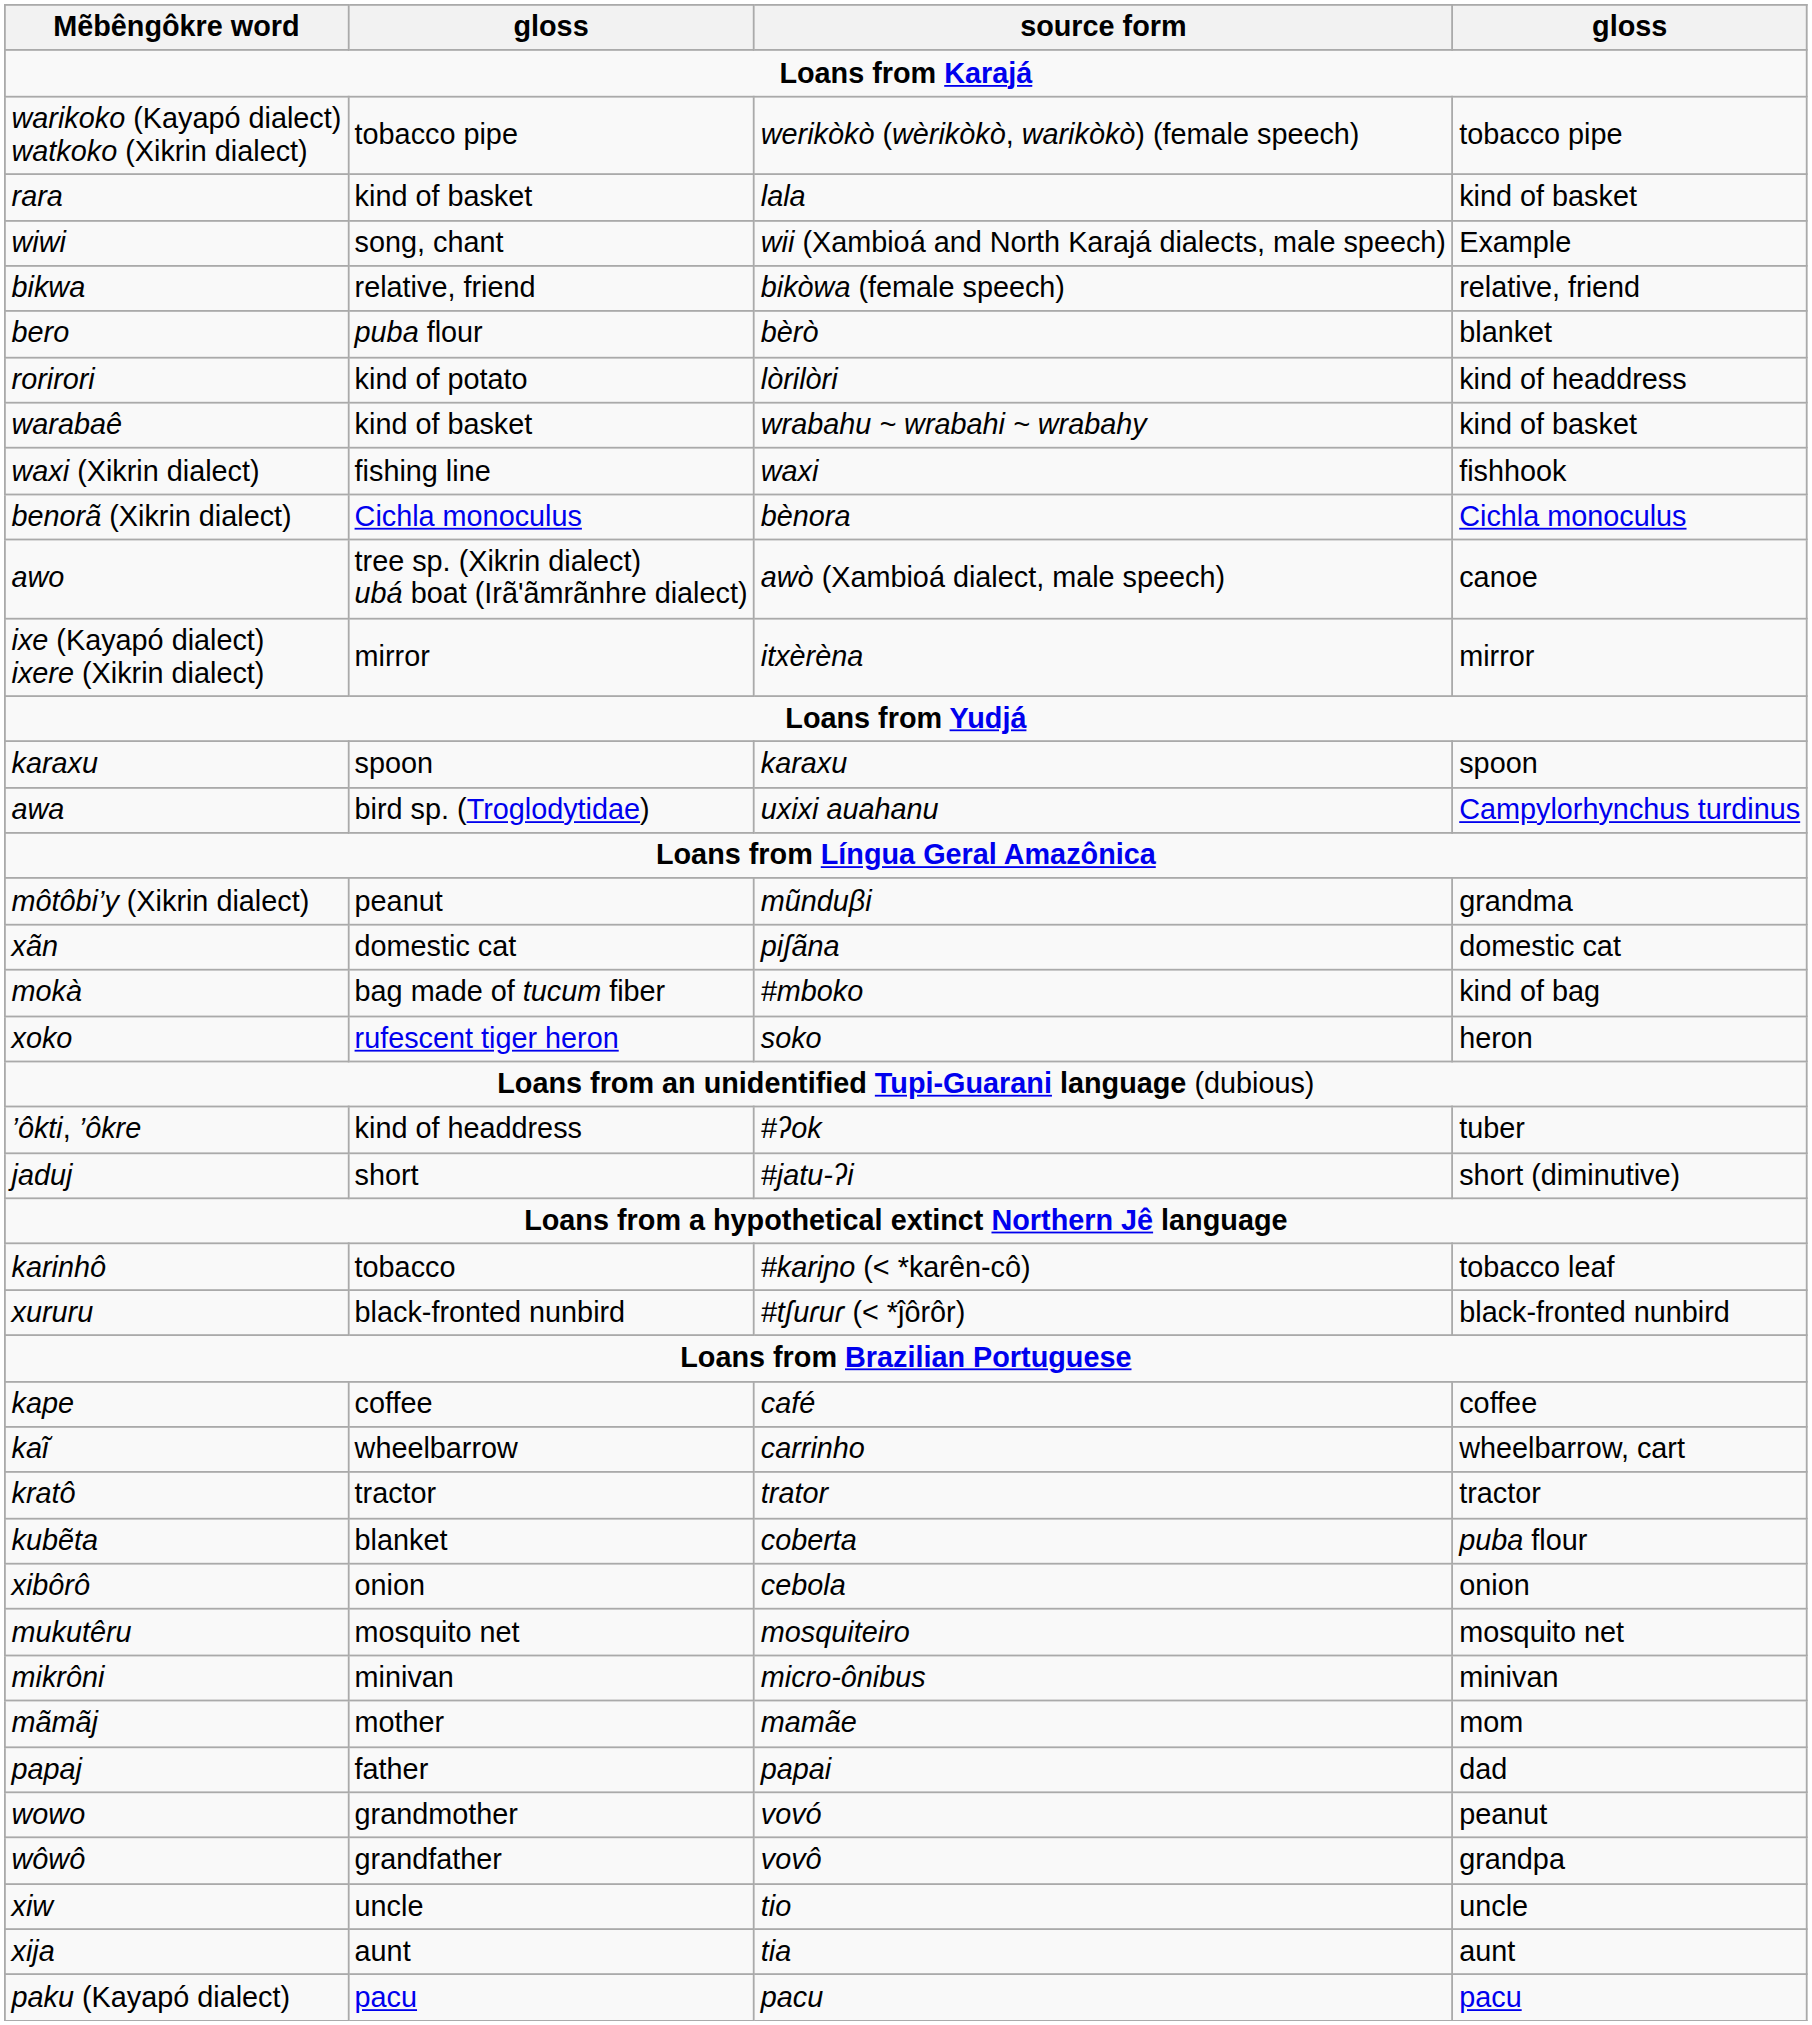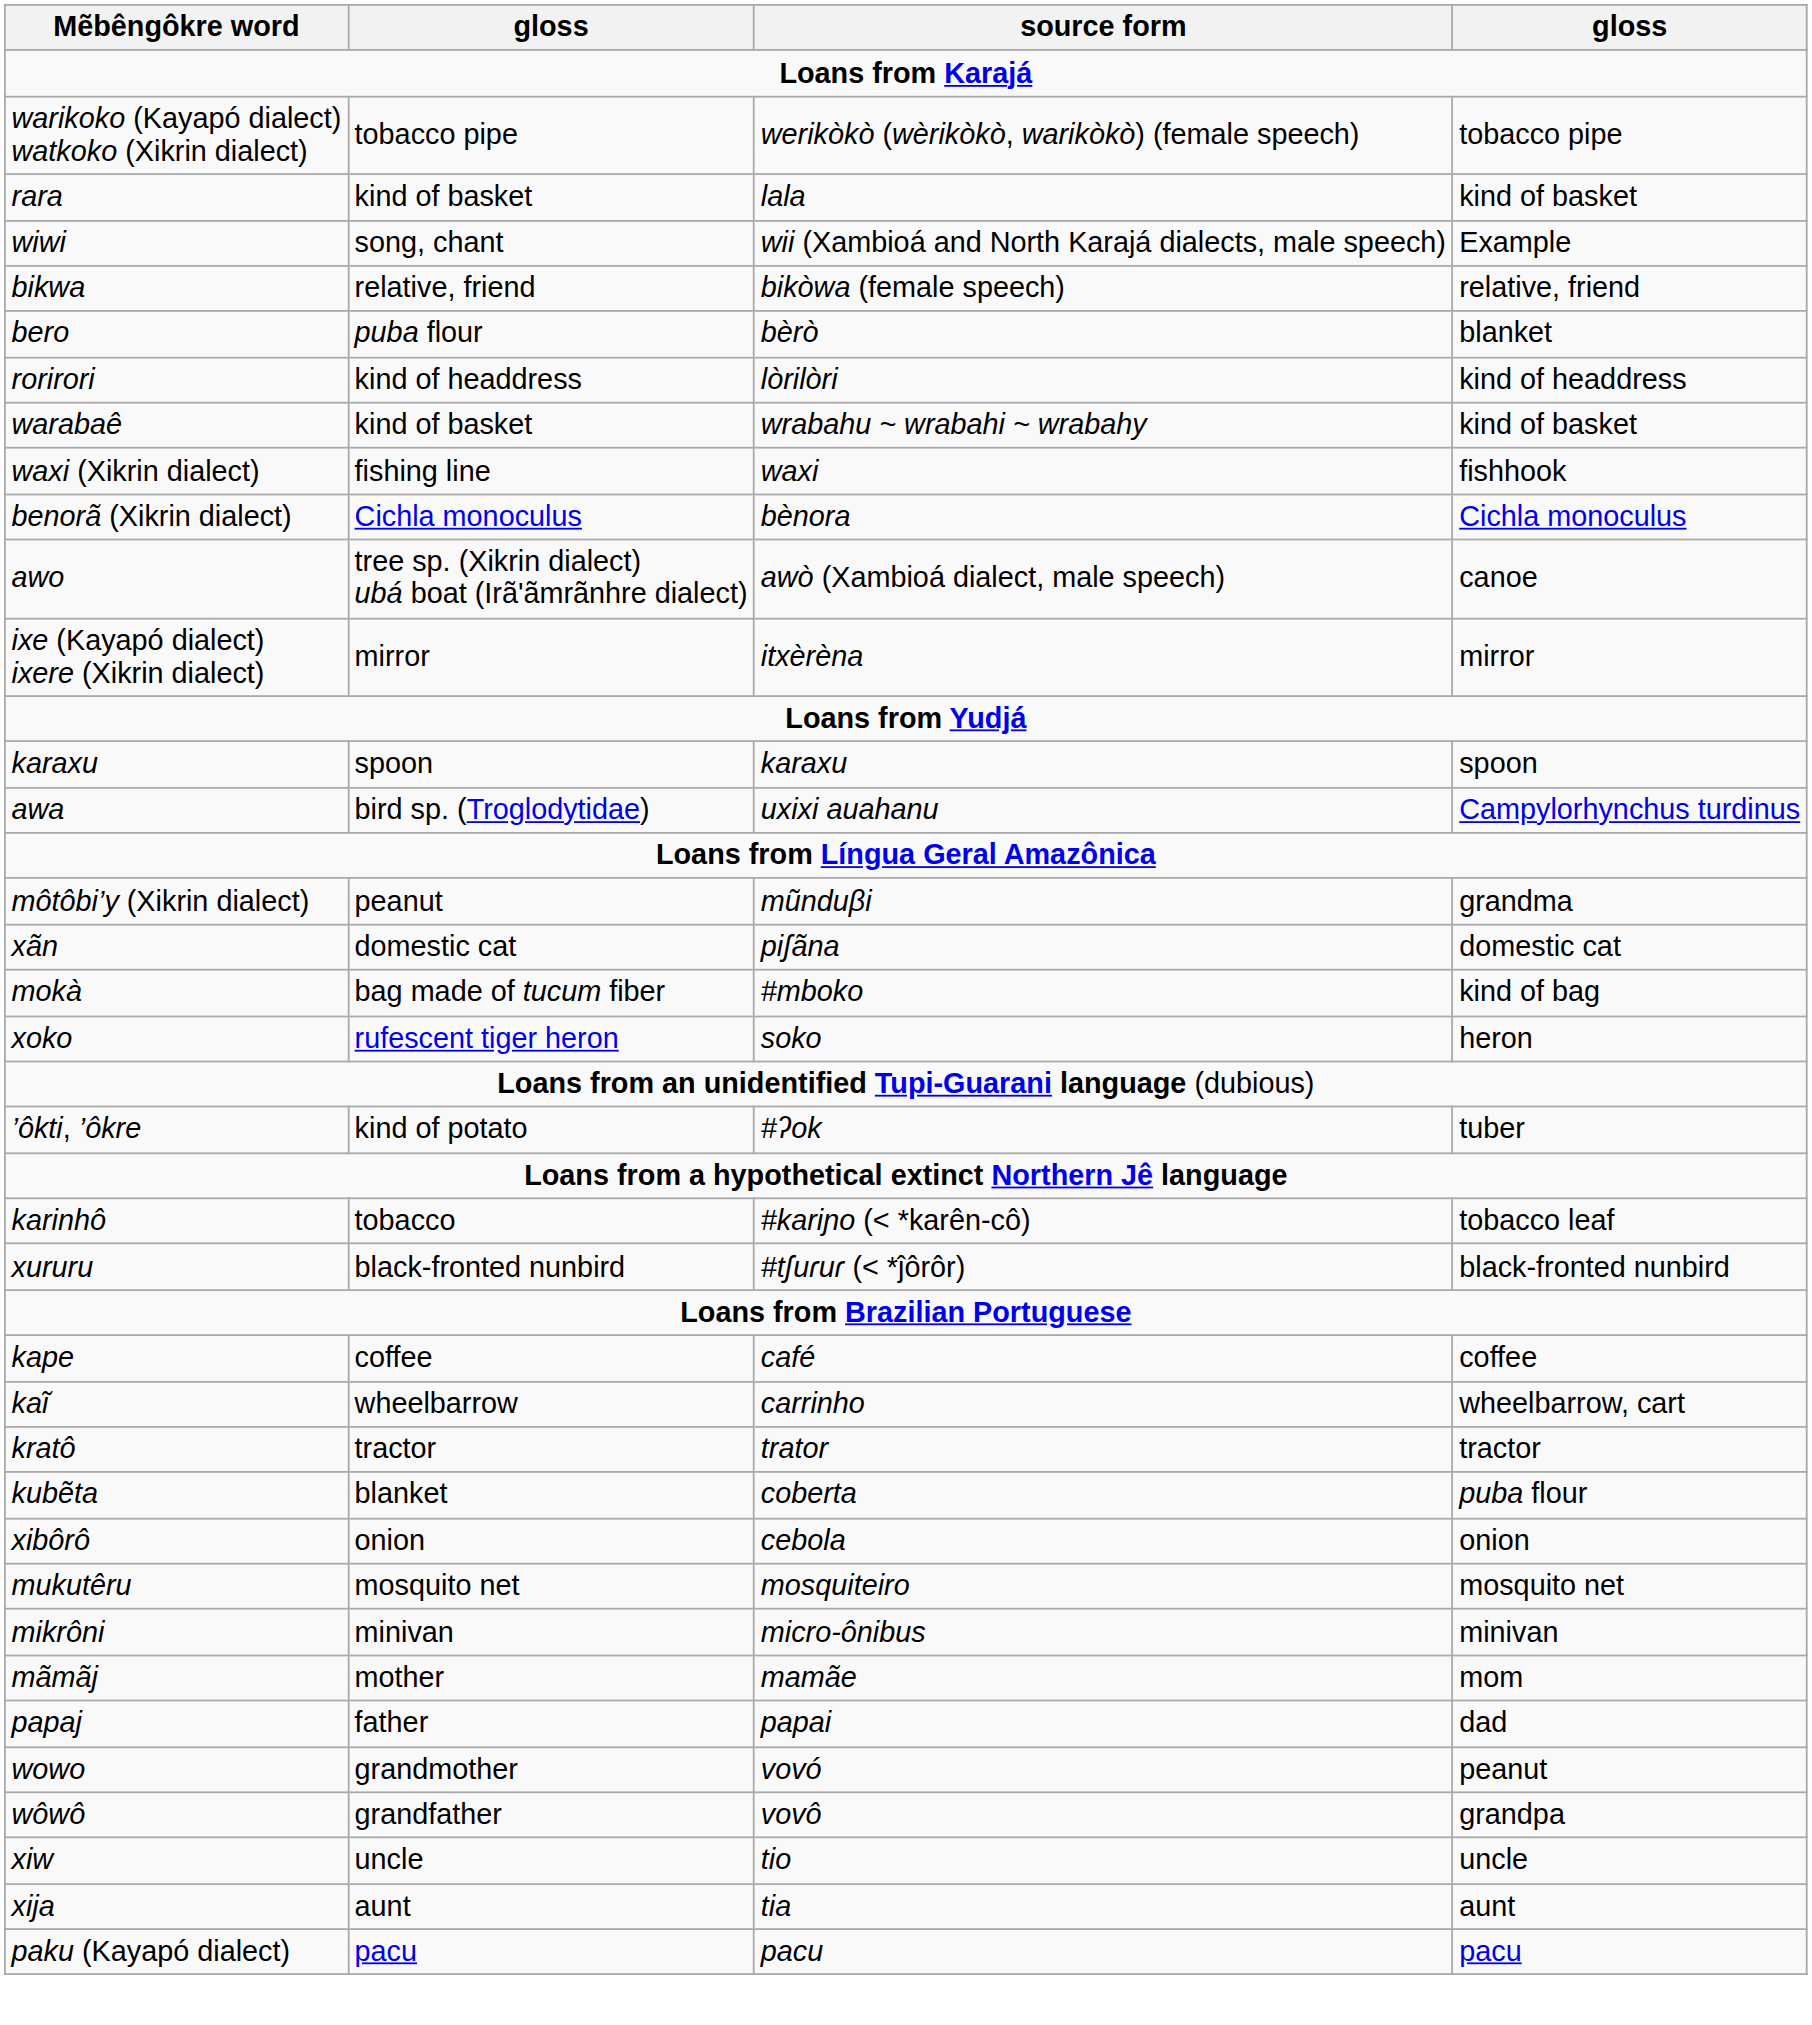rorirori | column 2: kind of potato -> kind of headdress
’ôkti, ’ôkre | column 2: kind of headdress -> kind of potato
- row: jaduj | short | #jatu-ʔi | short (diminutive)
